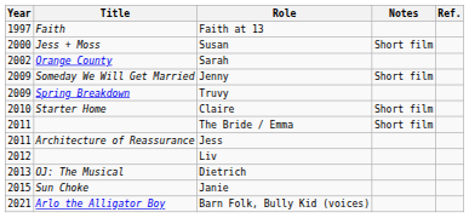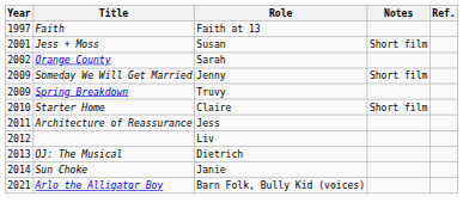Susan | Year: 2000 -> 2001
- row: 2011 | The Bride / Emma | Short film
Janie | Year: 2015 -> 2014
